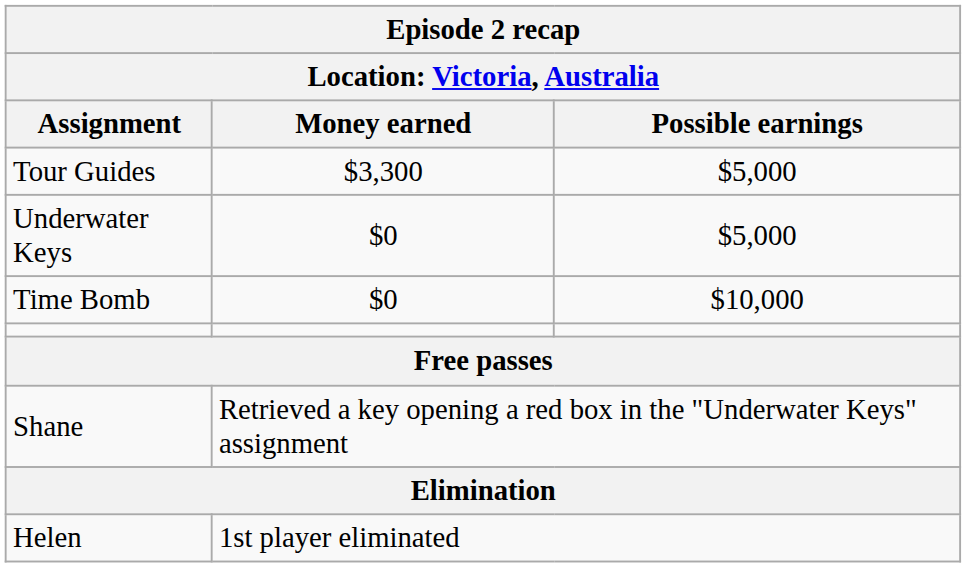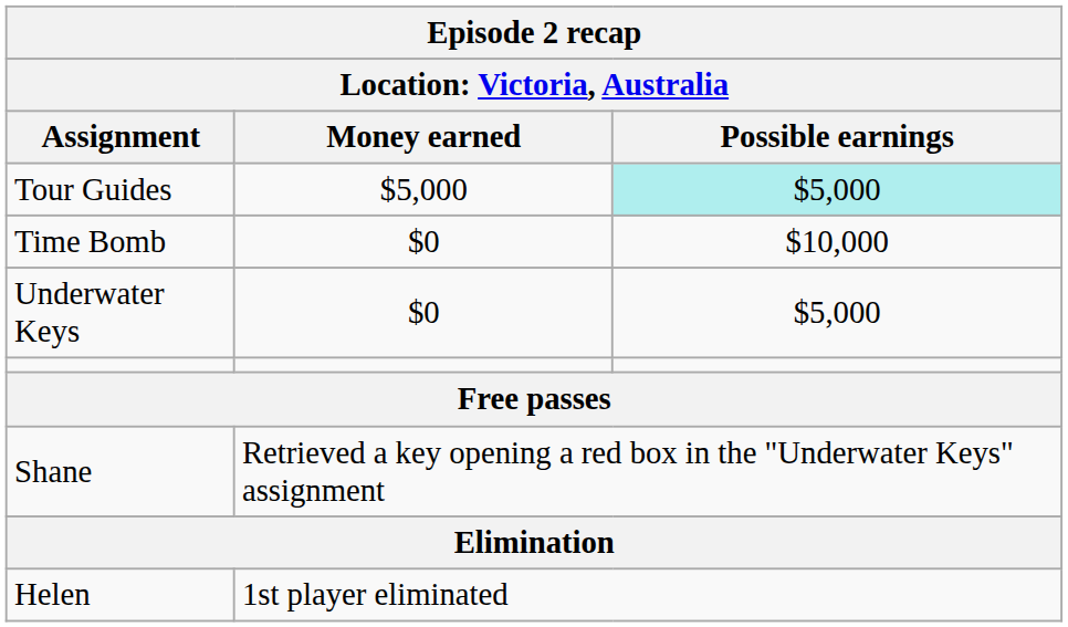Tour Guides | Money earned: $3,300 -> $5,000
Tour Guides | Possible earnings: no background -> paleturquoise background
rows swapped: Time Bomb <-> Underwater Keys
